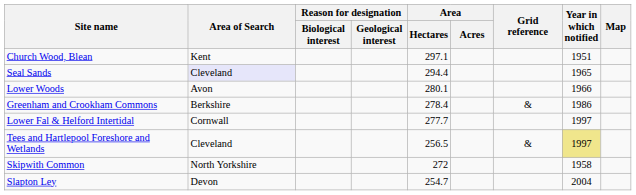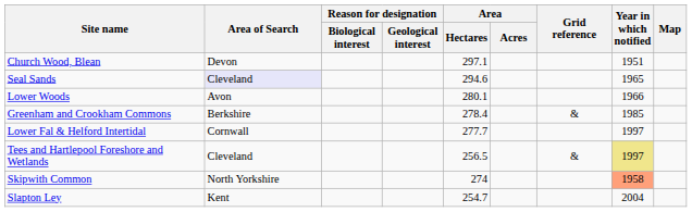Church Wood, Blean | Area of Search: Kent -> Devon
Seal Sands | Area / Hectares: 294.4 -> 294.6
Greenham and Crookham Commons | Year in which notified: 1986 -> 1985
Skipwith Common | Area / Hectares: 272 -> 274
Skipwith Common | Year in which notified: no background -> lightsalmon background
Slapton Ley | Area of Search: Devon -> Kent
